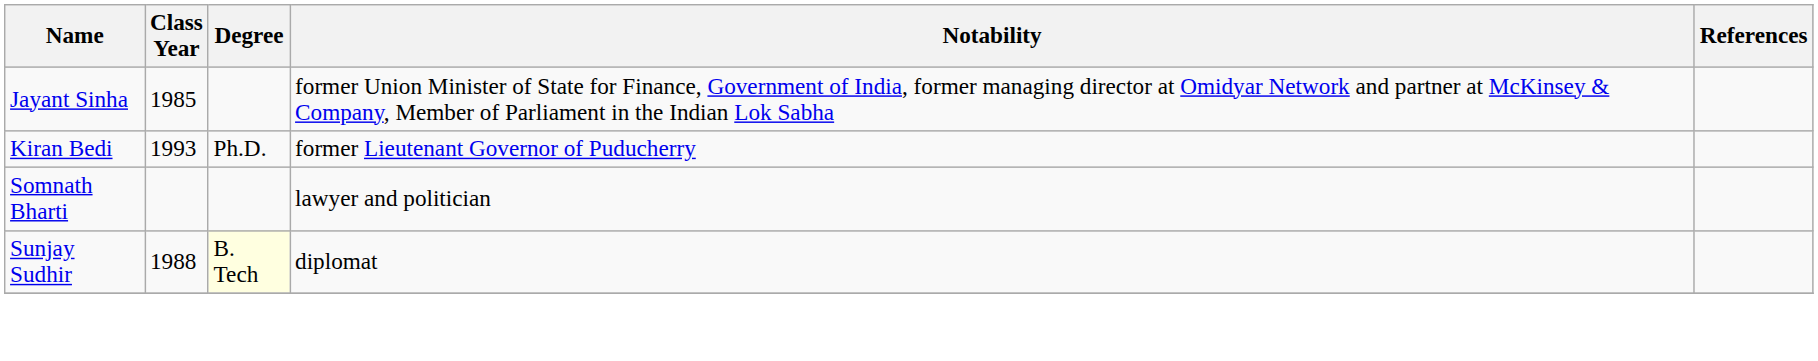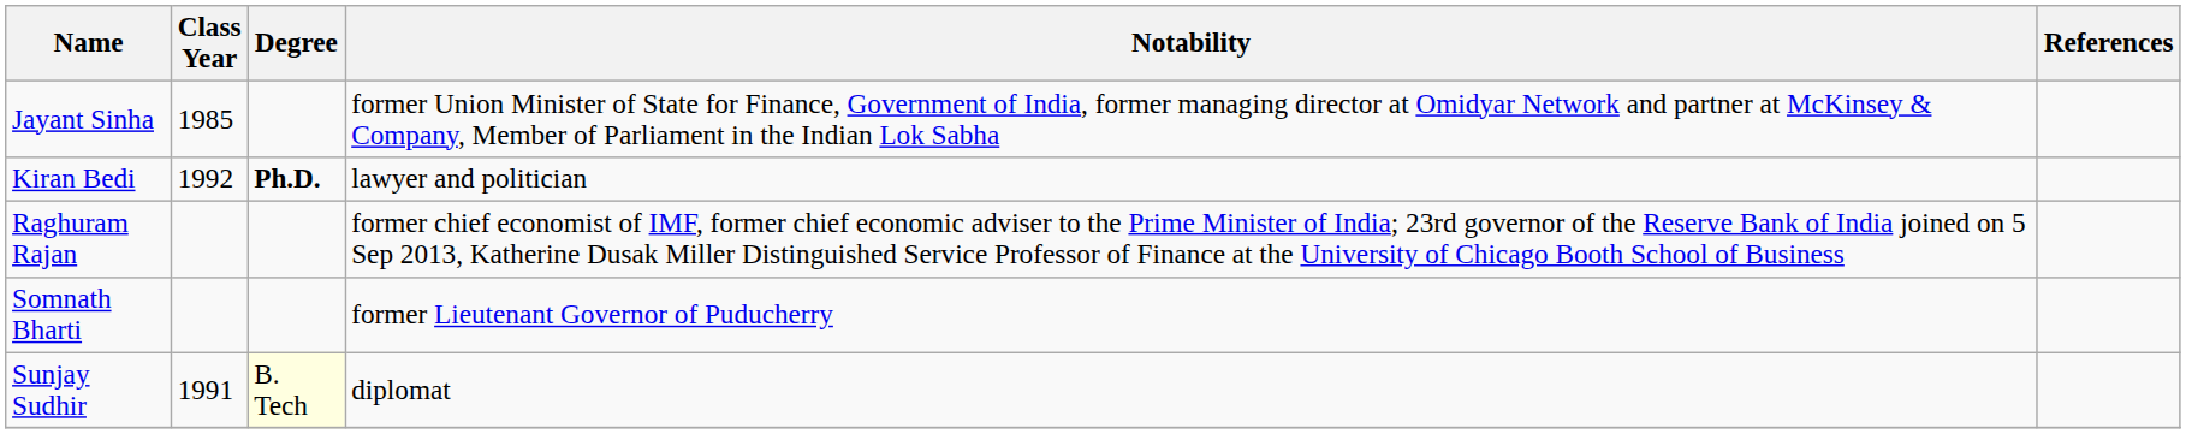Kiran Bedi | Class Year: 1993 -> 1992
Kiran Bedi | Degree: normal -> bold
Kiran Bedi | Notability: former Lieutenant Governor of Puducherry -> lawyer and politician
+ row: Raghuram Rajan | former chief economist of IMF, former chief economic adviser to the Prime Minister of India; 23rd governor of the Reserve Bank of India joined on 5 Sep 2013, Katherine Dusak Miller Distinguished Service Professor of Finance at the University of Chicago Booth School of Business
Somnath Bharti | Notability: lawyer and politician -> former Lieutenant Governor of Puducherry
Sunjay Sudhir | Class Year: 1988 -> 1991
